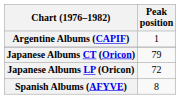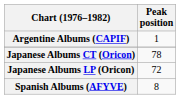Japanese Albums CT (Oricon) | Peak position: 79 -> 78
